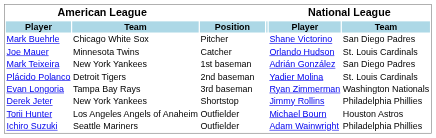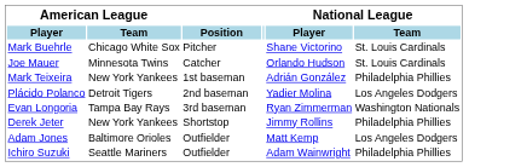Mark Buehrle | National League / Team: San Diego Padres -> St. Louis Cardinals
Mark Teixeira | National League / Team: San Diego Padres -> Philadelphia Phillies
Plácido Polanco | National League / Team: St. Louis Cardinals -> Los Angeles Dodgers
- row: Torii Hunter | Los Angeles Angels of Anaheim | Outfielder | Michael Bourn | Houston Astros
+ row: Adam Jones | Baltimore Orioles | Outfielder | Matt Kemp | Los Angeles Dodgers
